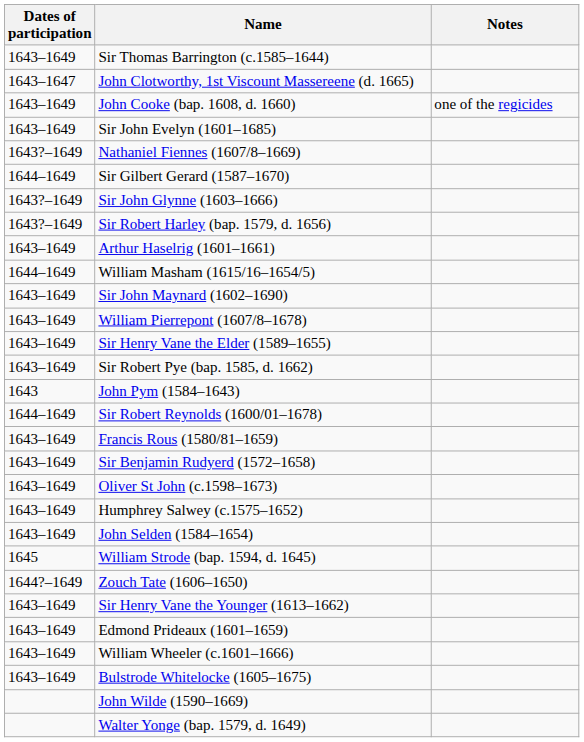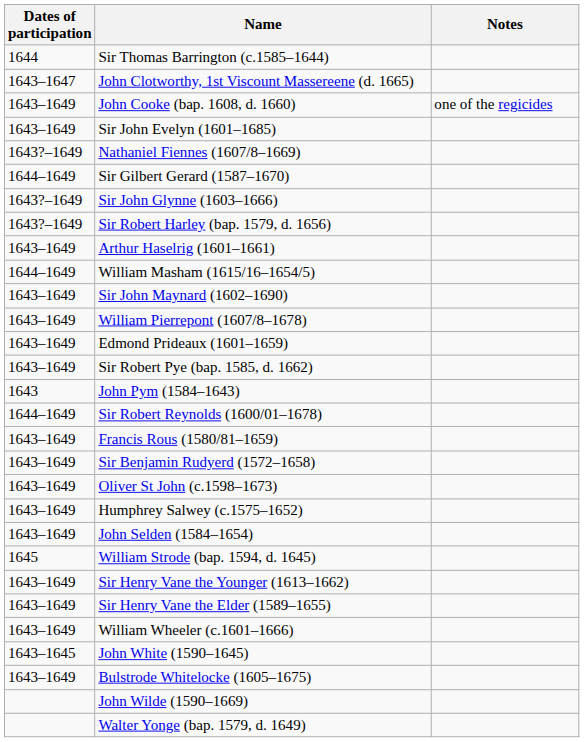Sir Thomas Barrington (c.1585–1644) | Dates of participation: 1643–1649 -> 1644
rows swapped: Edmond Prideaux (1601–1659) <-> Sir Henry Vane the Elder (1589–1655)
- row: 1644?–1649 | Zouch Tate (1606–1650)
+ row: 1643–1645 | John White (1590–1645)
